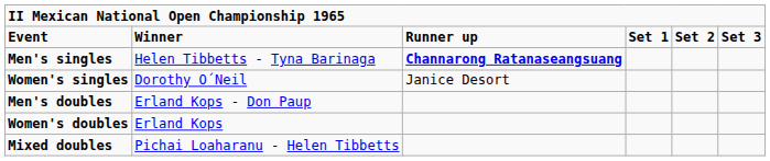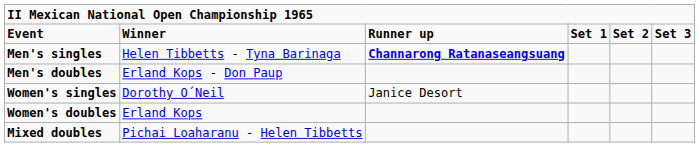rows swapped: Women's singles <-> Men's doubles
